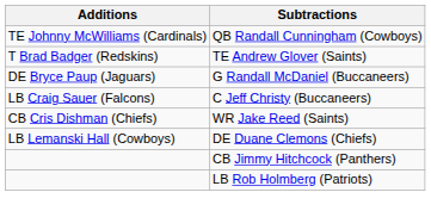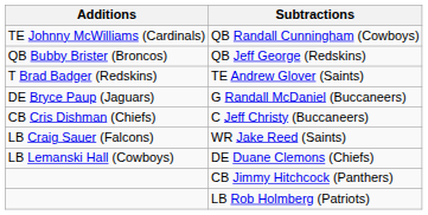+ row: QB Bubby Brister (Broncos) | QB Jeff George (Redskins)
C Jeff Christy (Buccaneers) | Additions: LB Craig Sauer (Falcons) -> CB Cris Dishman (Chiefs)
WR Jake Reed (Saints) | Additions: CB Cris Dishman (Chiefs) -> LB Craig Sauer (Falcons)
